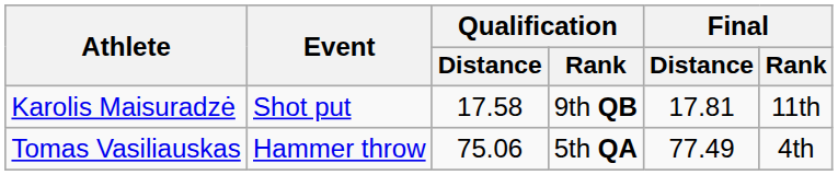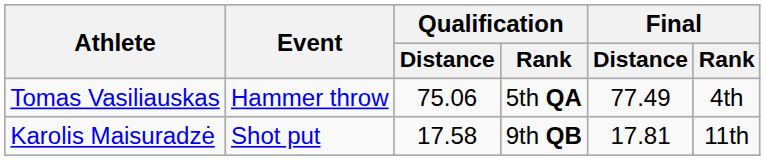rows swapped: Karolis Maisuradzė <-> Tomas Vasiliauskas
